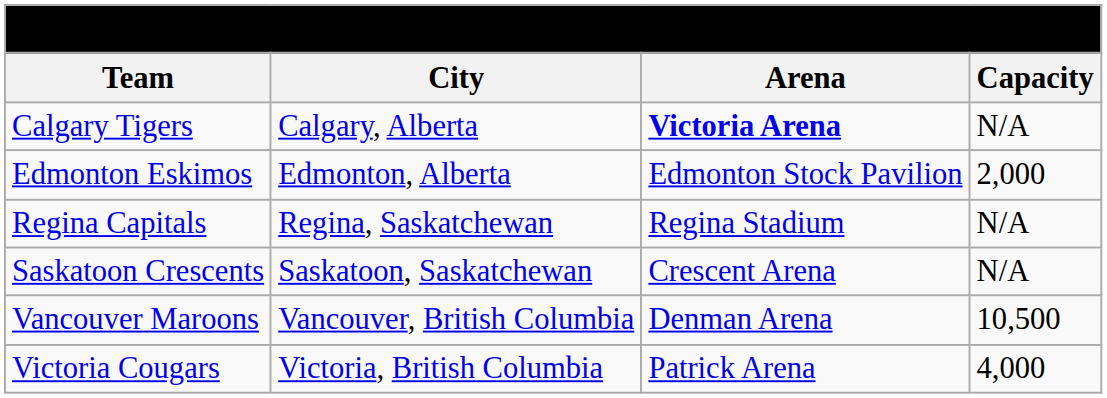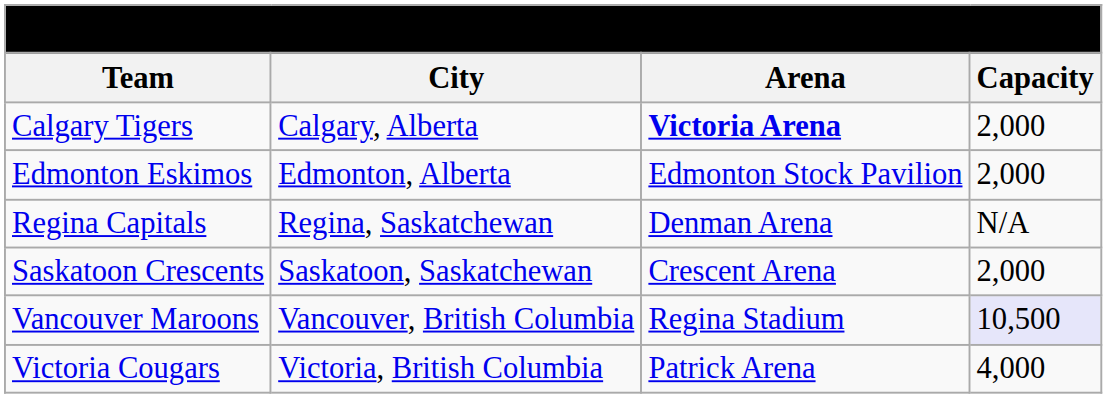Calgary Tigers | Capacity: N/A -> 2,000
Regina Capitals | Arena: Regina Stadium -> Denman Arena
Saskatoon Crescents | Capacity: N/A -> 2,000
Vancouver Maroons | Arena: Denman Arena -> Regina Stadium
Vancouver Maroons | Capacity: no background -> lavender background
